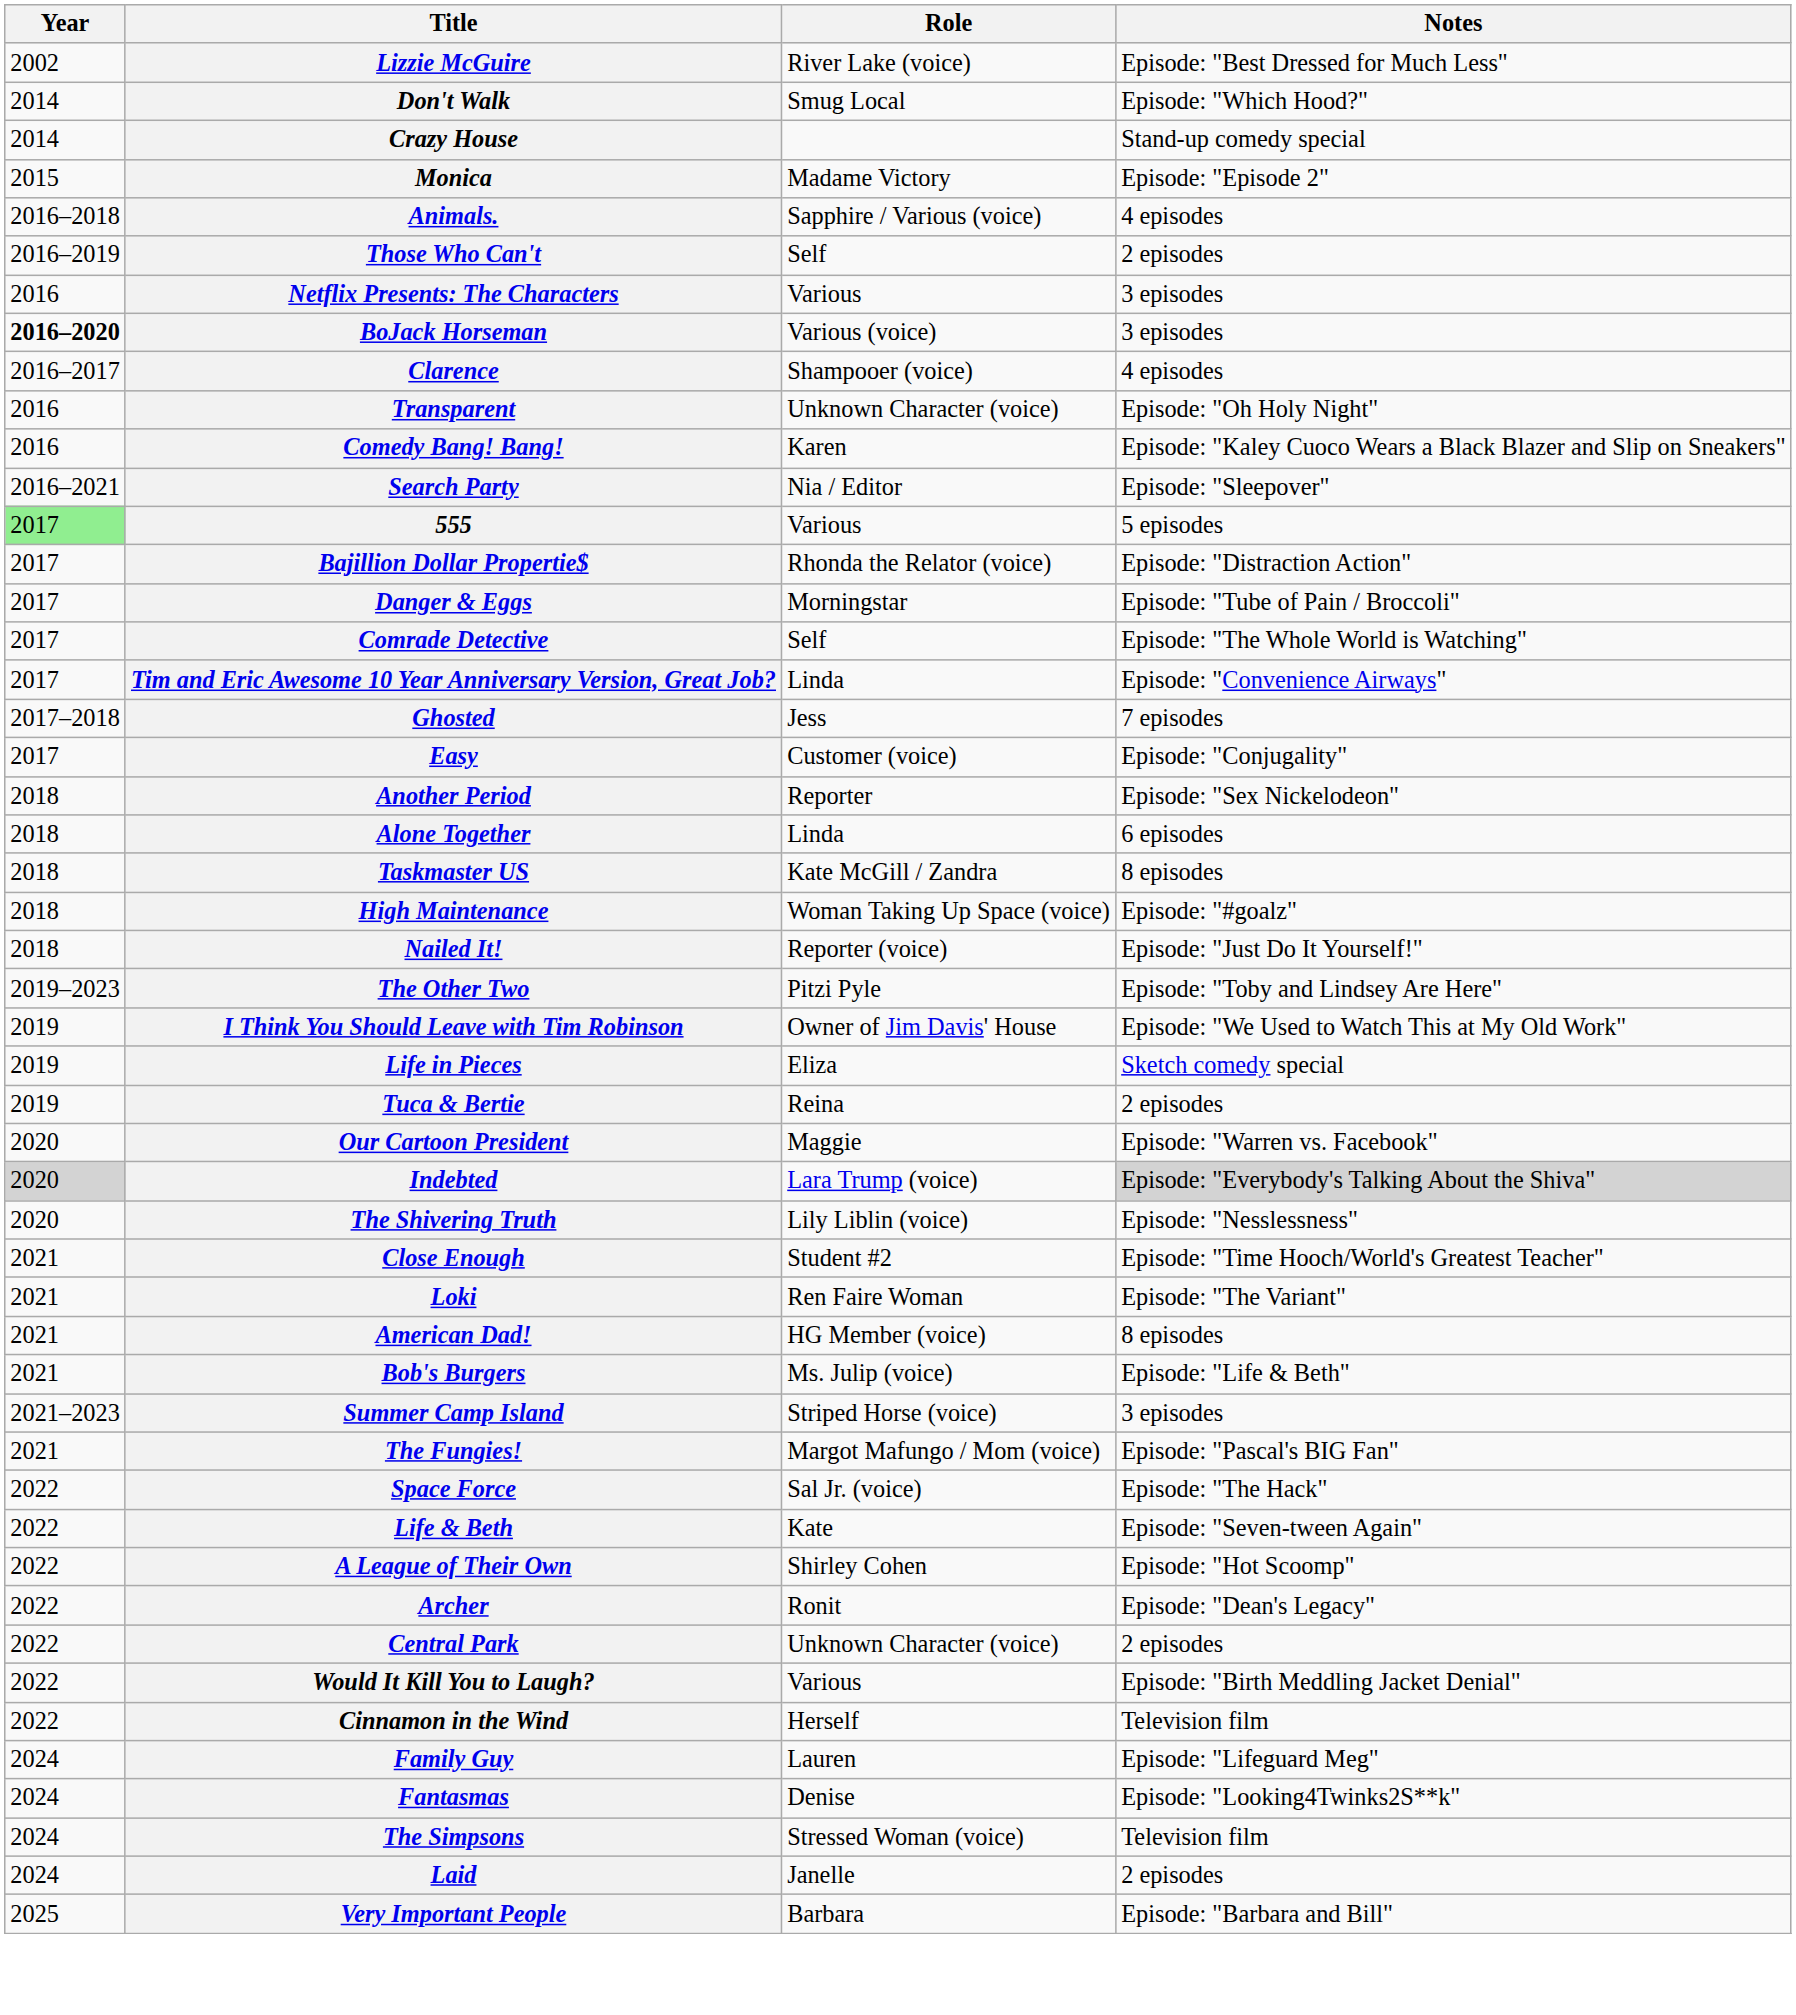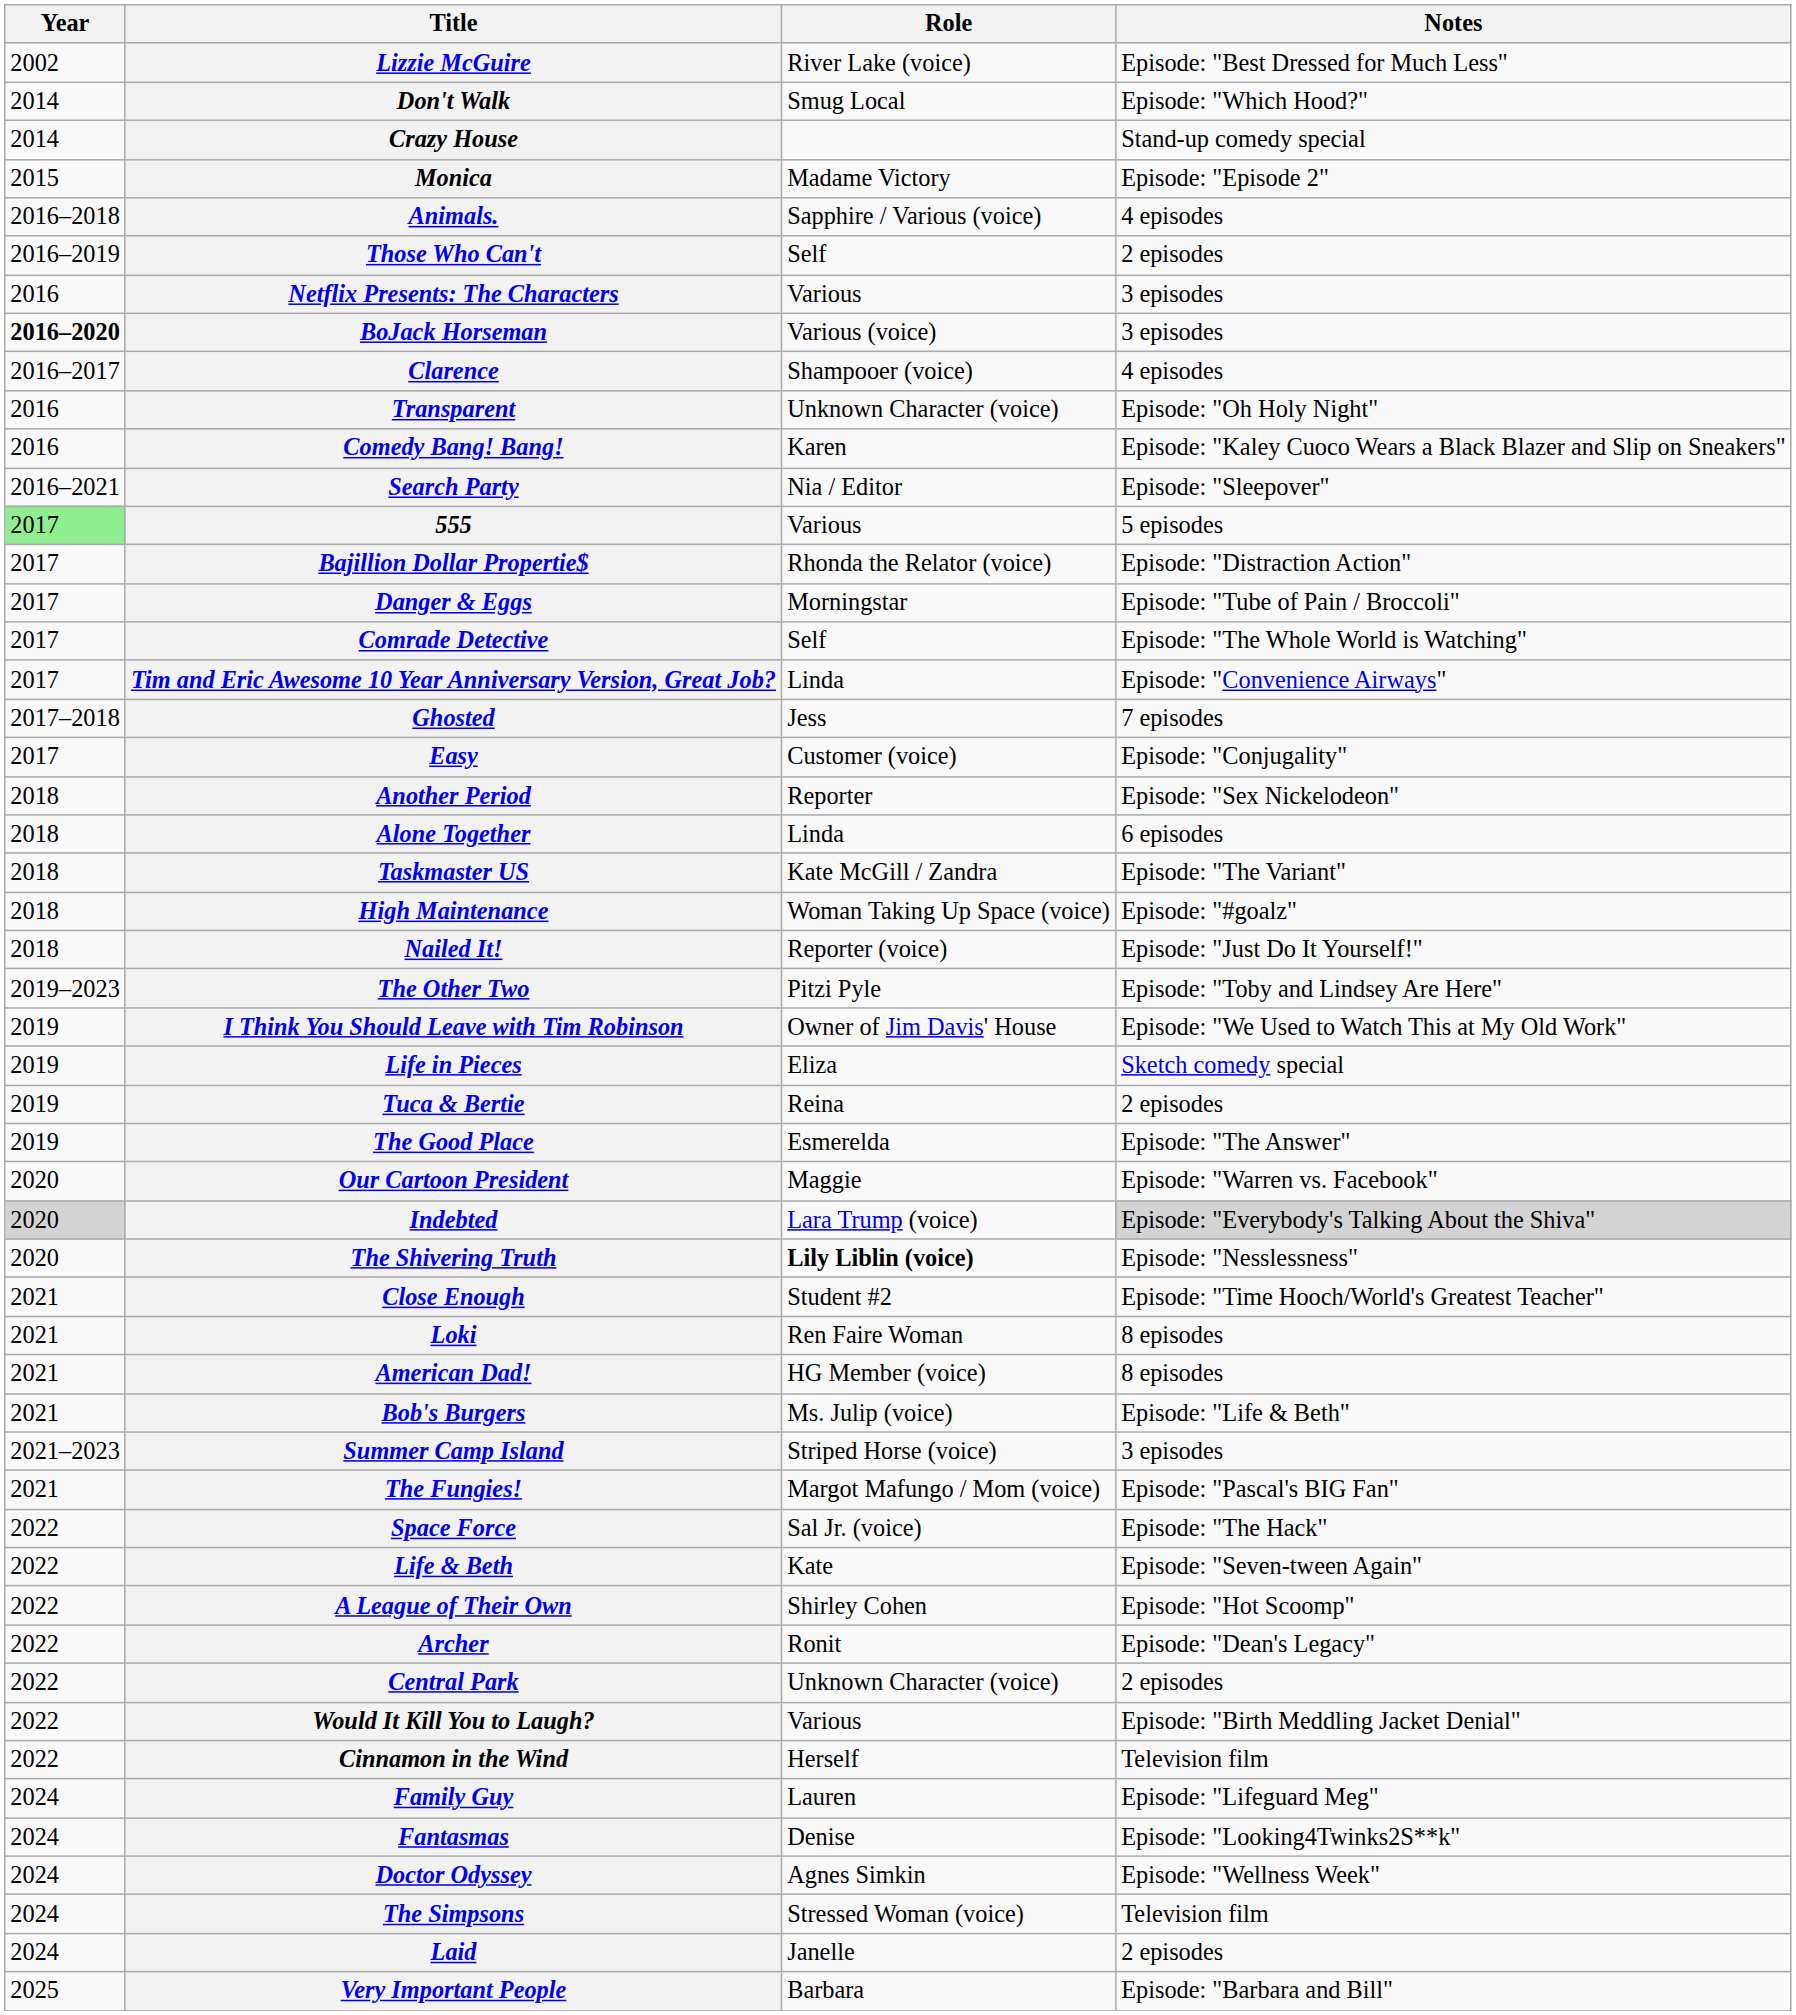Taskmaster US | Notes: 8 episodes -> Episode: "The Variant"
+ row: 2019 | The Good Place | Esmerelda | Episode: "The Answer"
The Shivering Truth | Role: normal -> bold
Loki | Notes: Episode: "The Variant" -> 8 episodes
+ row: 2024 | Doctor Odyssey | Agnes Simkin | Episode: "Wellness Week"
